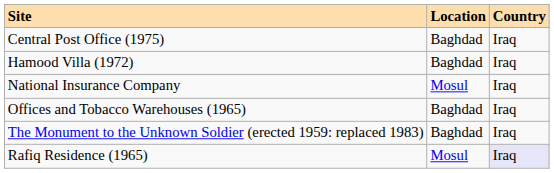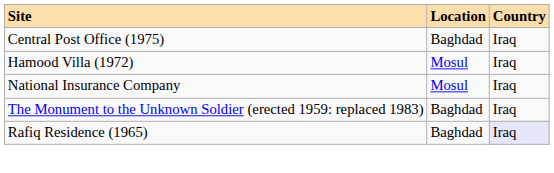Hamood Villa (1972) | column 2: Baghdad -> Mosul
- row: Offices and Tobacco Warehouses (1965) | Baghdad | Iraq
Rafiq Residence (1965) | column 2: Mosul -> Baghdad
